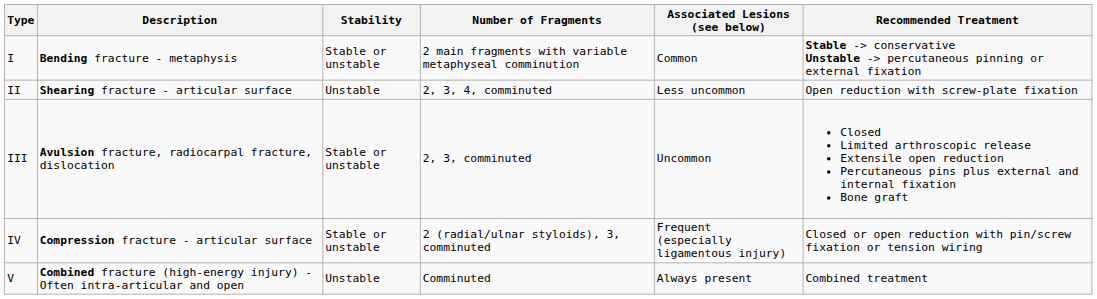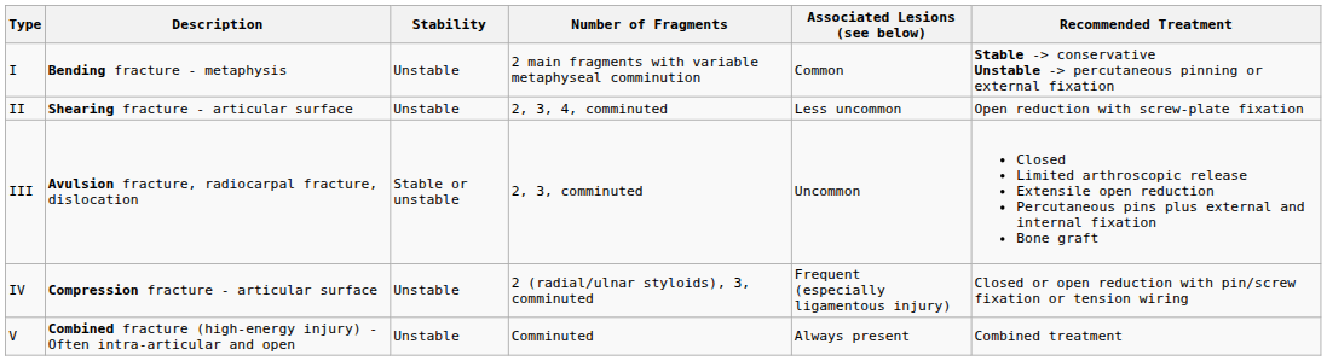I | Stability: Stable or unstable -> Unstable
IV | Stability: Stable or unstable -> Unstable
